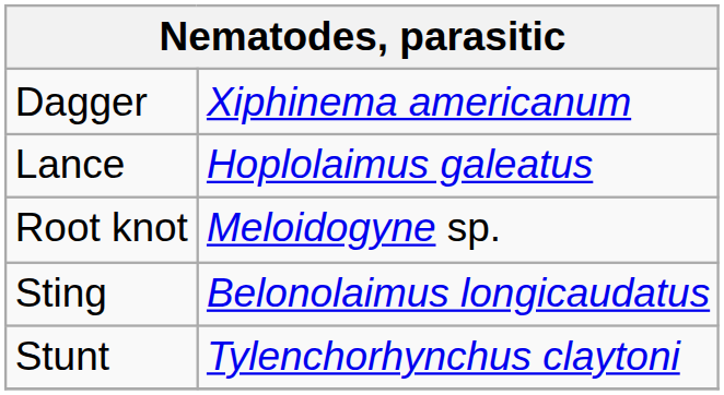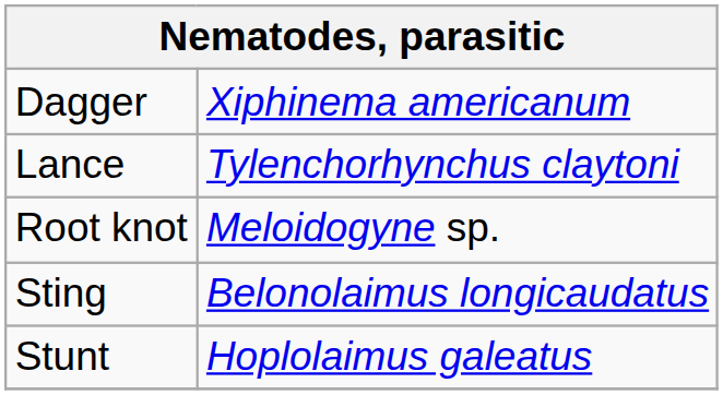Lance | column 2: Hoplolaimus galeatus -> Tylenchorhynchus claytoni
Stunt | column 2: Tylenchorhynchus claytoni -> Hoplolaimus galeatus
